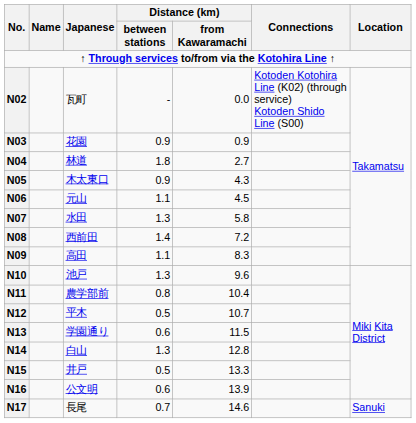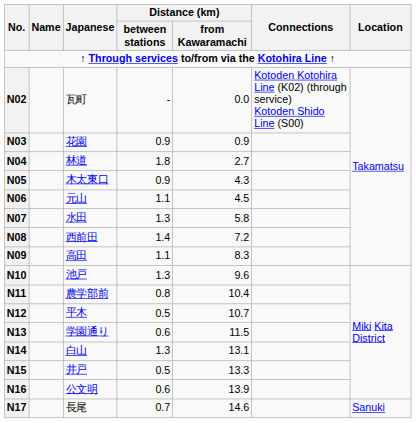N14 | Distance (km) / from Kawaramachi: 12.8 -> 13.1
